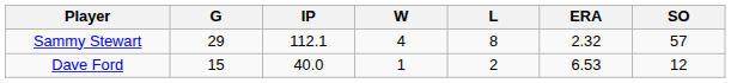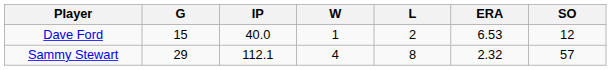rows swapped: Sammy Stewart <-> Dave Ford
